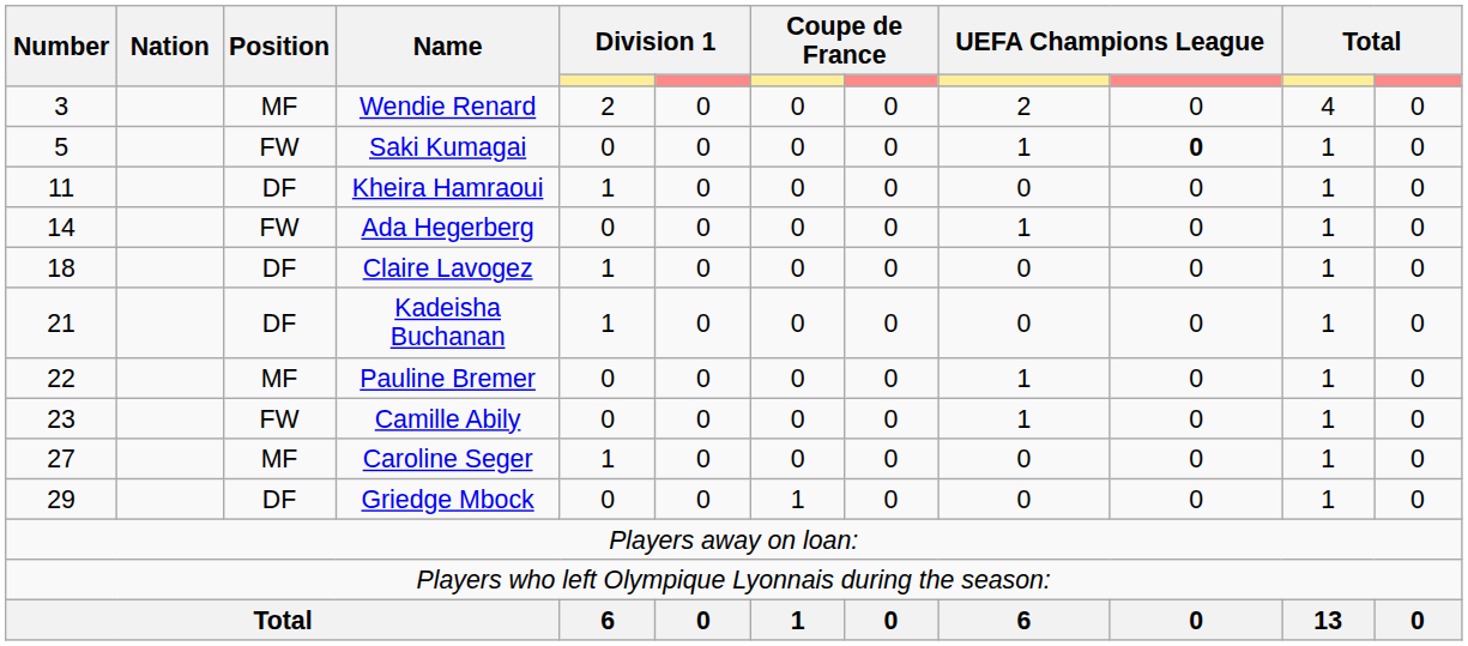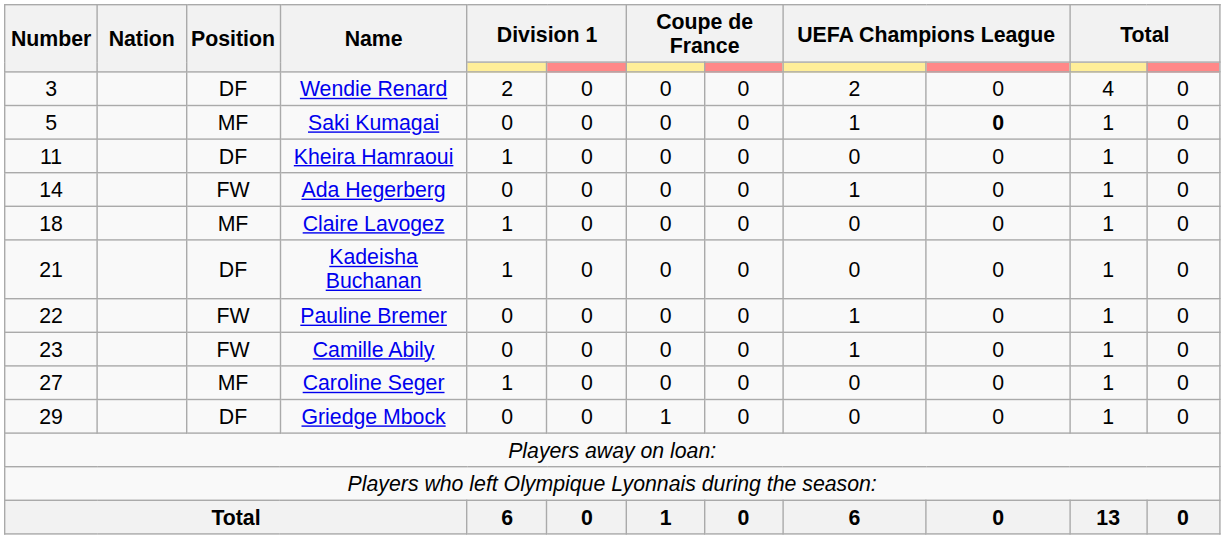Wendie Renard | Position: MF -> DF
Saki Kumagai | Position: FW -> MF
Claire Lavogez | Position: DF -> MF
Pauline Bremer | Position: MF -> FW
